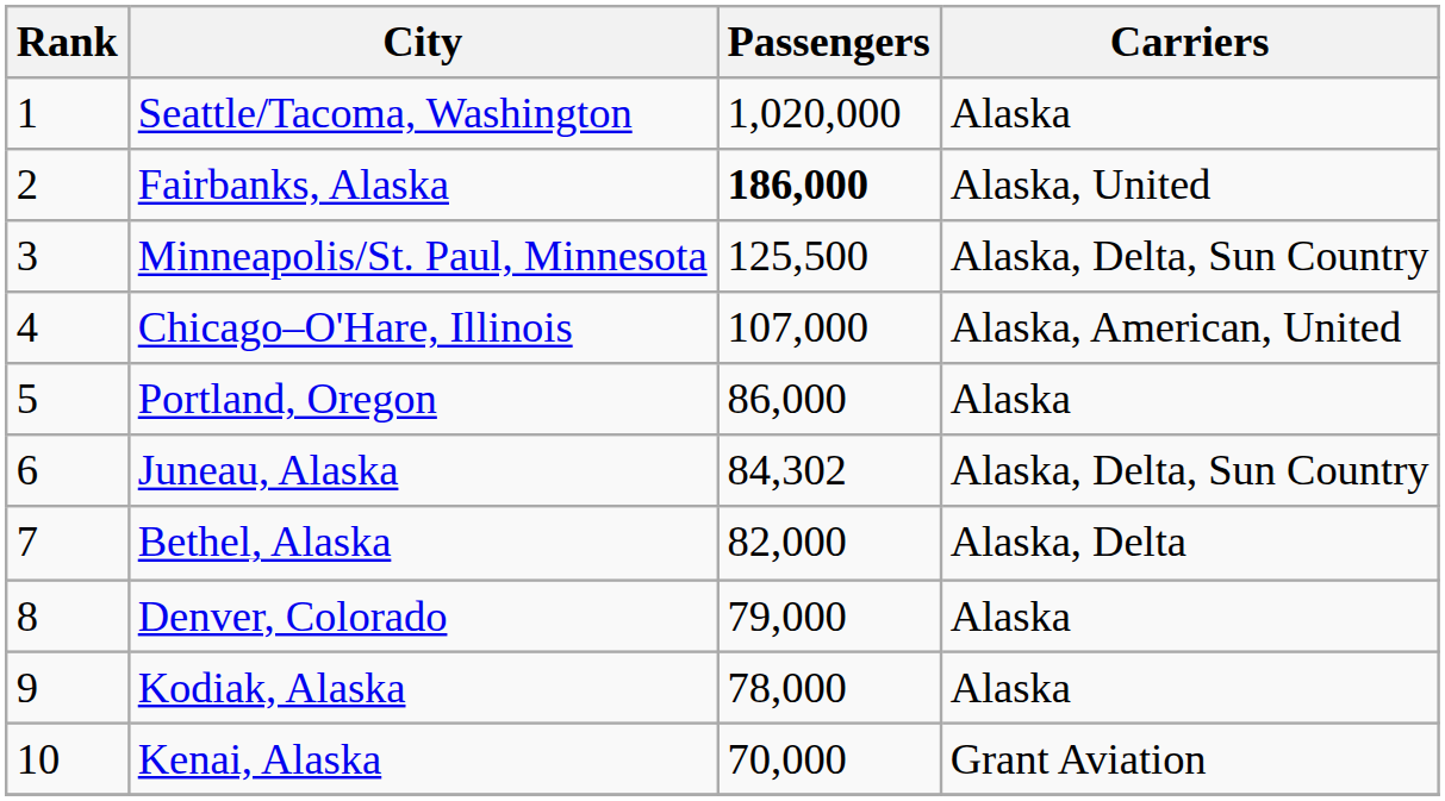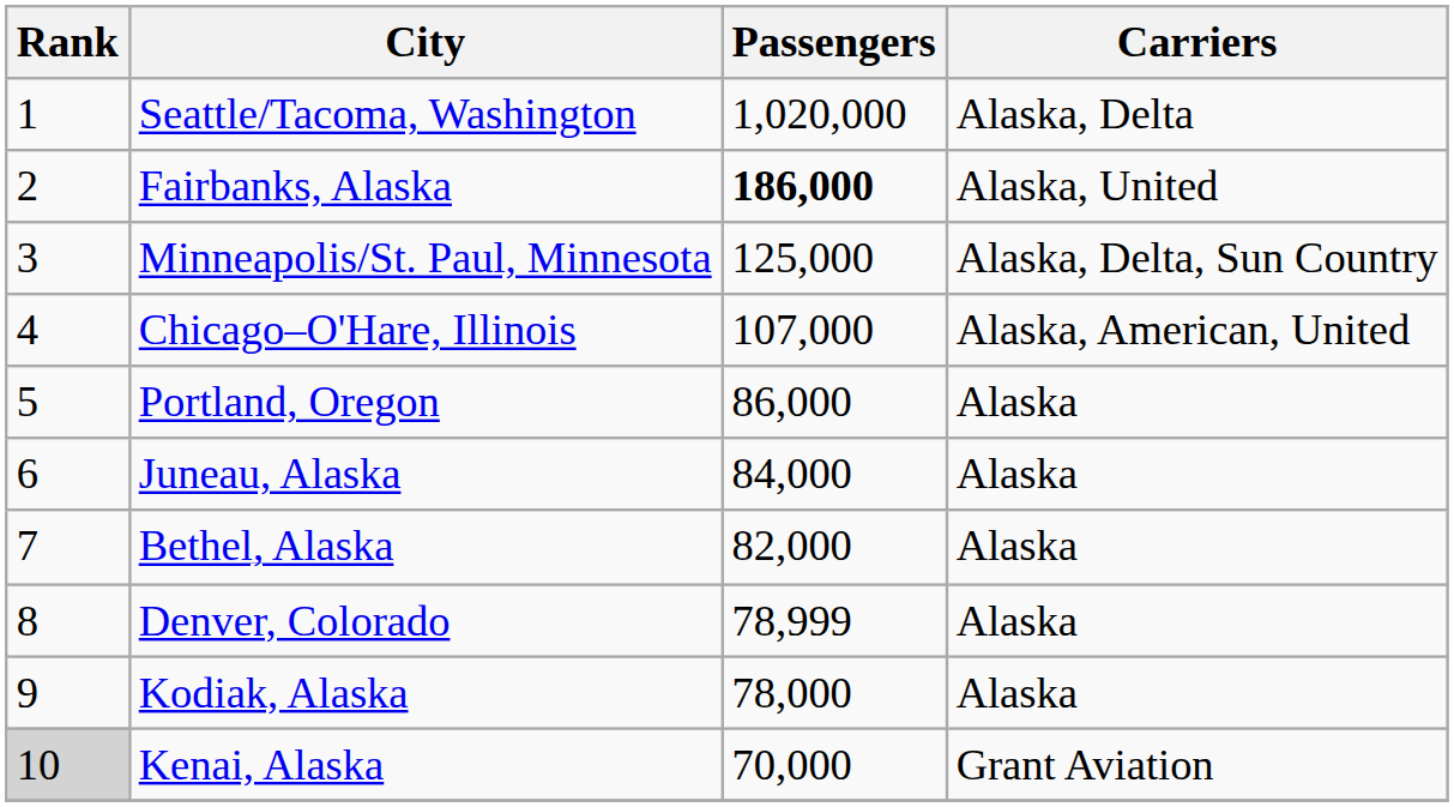Seattle/Tacoma, Washington | Carriers: Alaska -> Alaska, Delta
Minneapolis/St. Paul, Minnesota | Passengers: 125,500 -> 125,000
Juneau, Alaska | Passengers: 84,302 -> 84,000
Juneau, Alaska | Carriers: Alaska, Delta, Sun Country -> Alaska
Bethel, Alaska | Carriers: Alaska, Delta -> Alaska
Denver, Colorado | Passengers: 79,000 -> 78,999
Kenai, Alaska | Rank: no background -> lightgrey background
